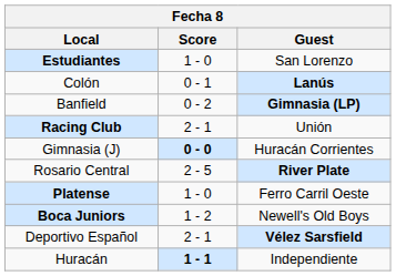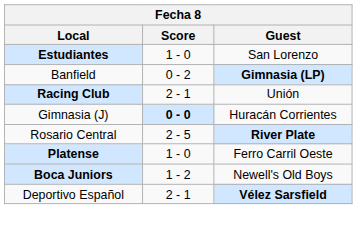- row: Colón | 0 - 1 | Lanús
- row: Huracán | 1 - 1 | Independiente
